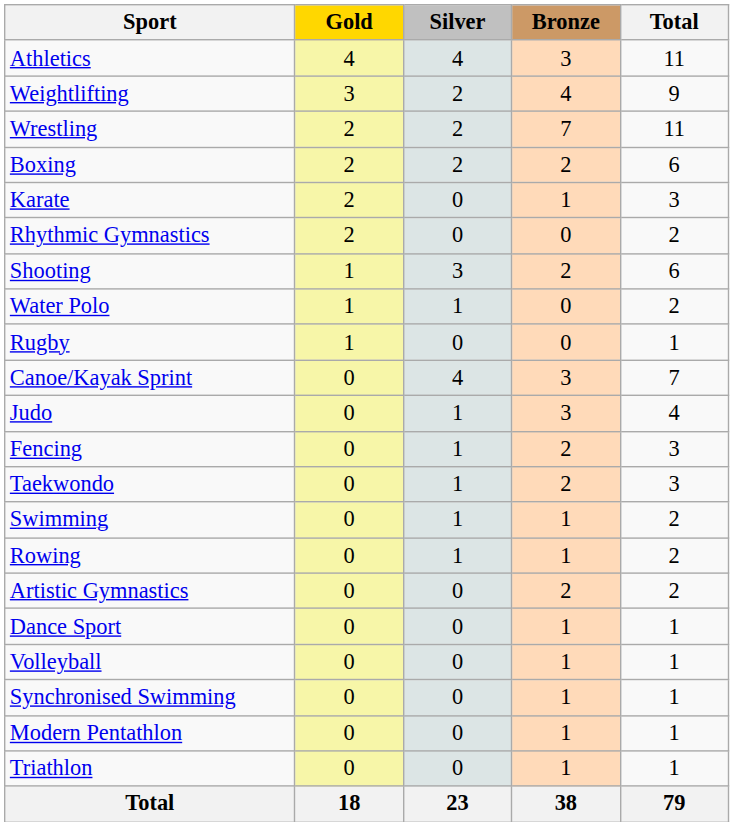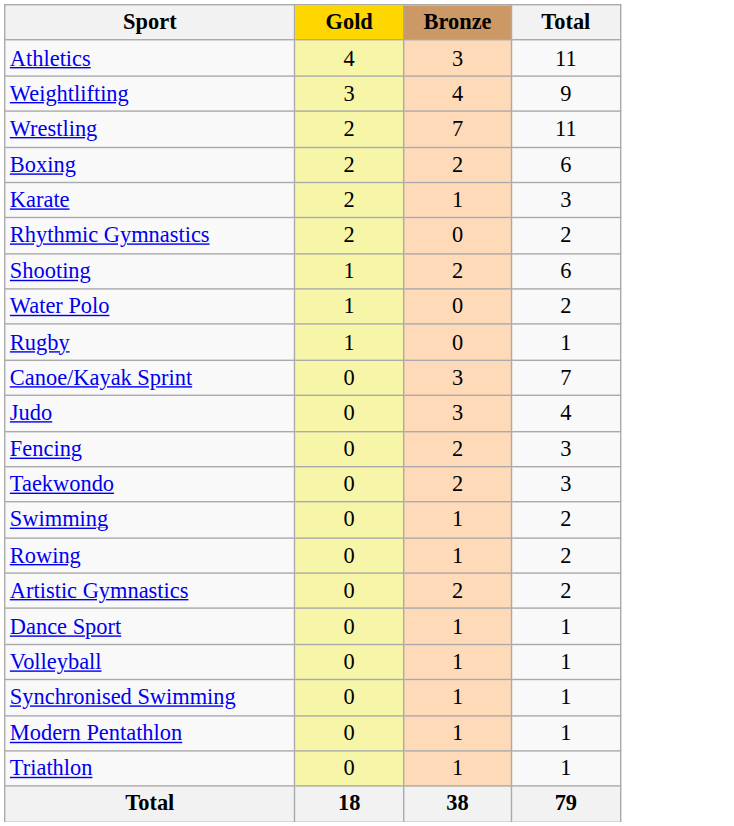- column: Silver | 4 | 2 | 2 | 2 | 0 | 0 | 3 | 1 | 0 | 4 | 1 | 1 | 1 | 1 | 1 | 0 | 0 | 0 | 0 | 0 | 0 | 23
